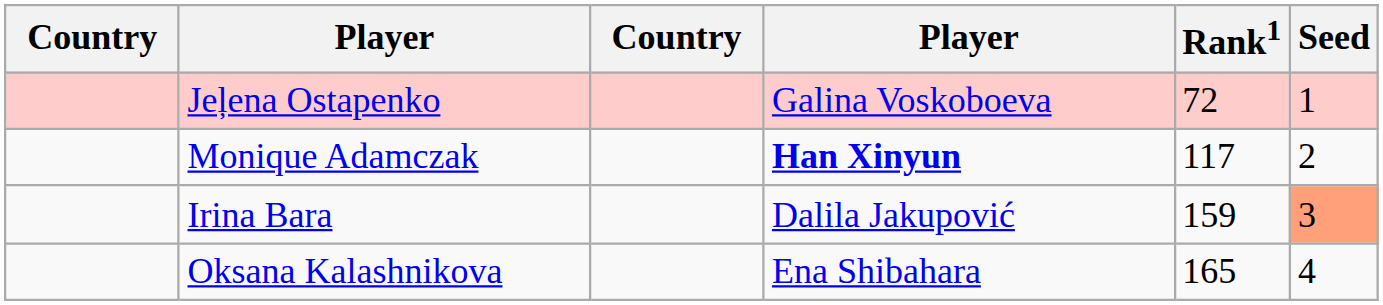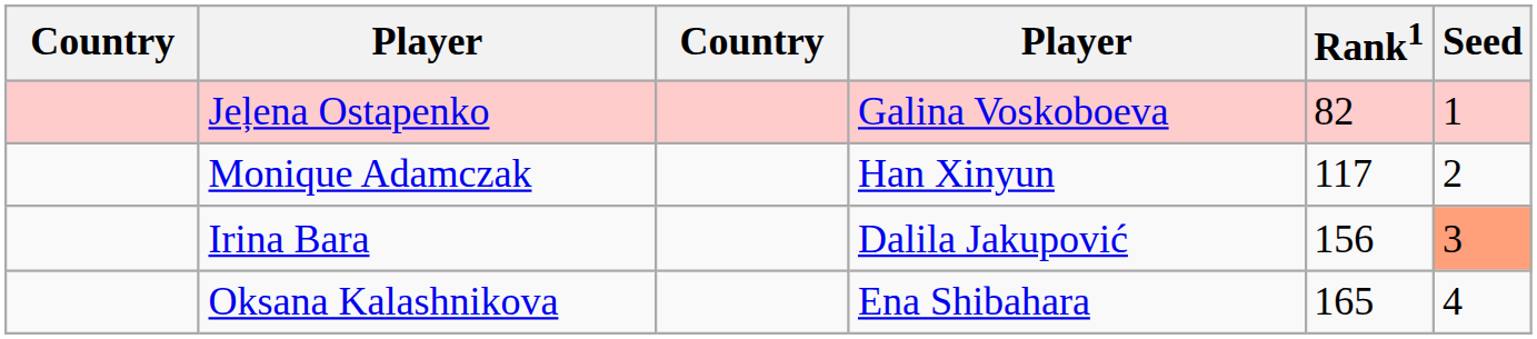Jeļena Ostapenko | Rank1: 72 -> 82
Monique Adamczak | column 4: bold -> normal
Irina Bara | Rank1: 159 -> 156
